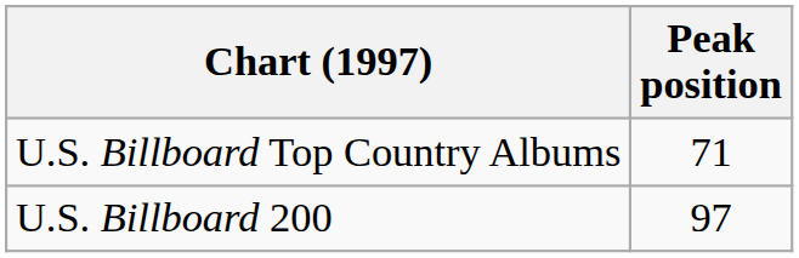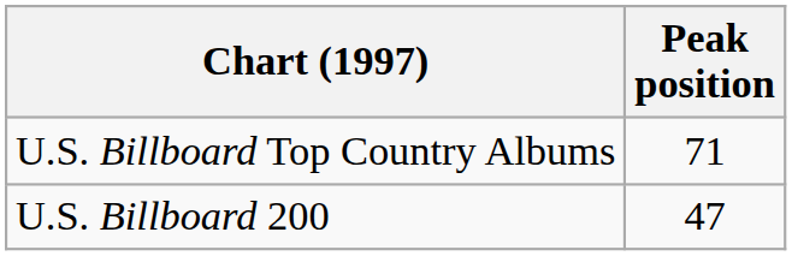U.S. Billboard 200 | Peak position: 97 -> 47
